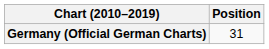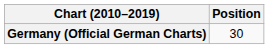Germany (Official German Charts) | Position: 31 -> 30
